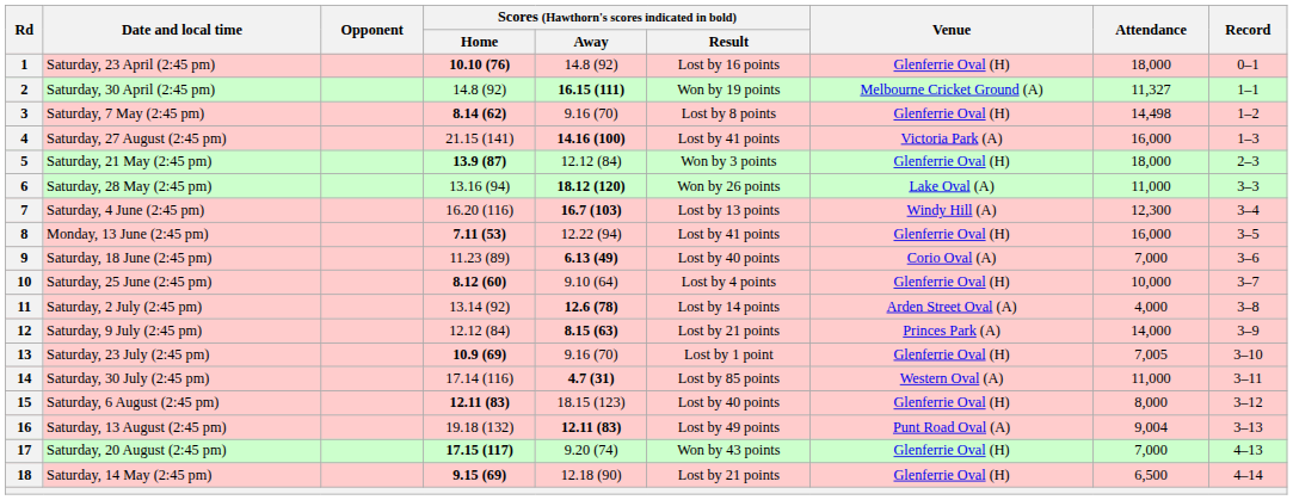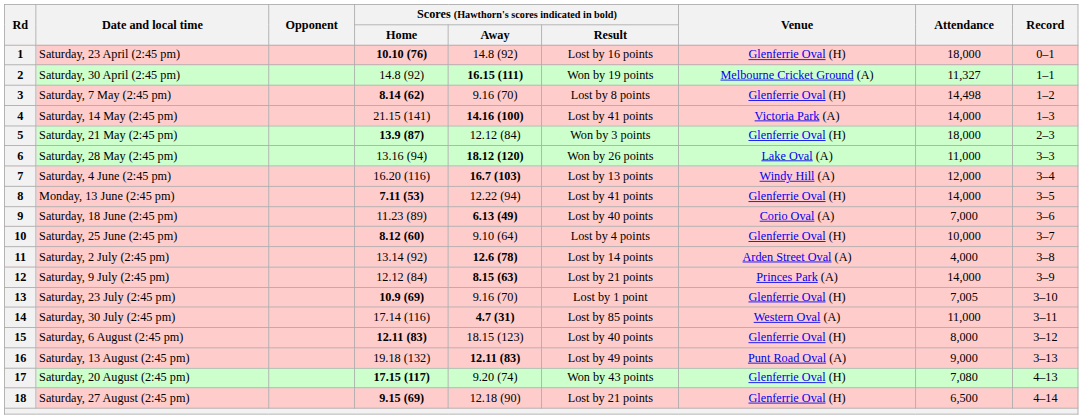4 | Date and local time: Saturday, 27 August (2:45 pm) -> Saturday, 14 May (2:45 pm)
4 | Attendance: 16,000 -> 14,000
7 | Attendance: 12,300 -> 12,000
8 | Attendance: 16,000 -> 14,000
16 | Attendance: 9,004 -> 9,000
17 | Attendance: 7,000 -> 7,080
18 | Date and local time: Saturday, 14 May (2:45 pm) -> Saturday, 27 August (2:45 pm)
